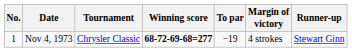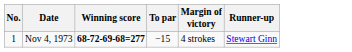- column: Tournament | Chrysler Classic
Nov 4, 1973 | To par: −19 -> −15
